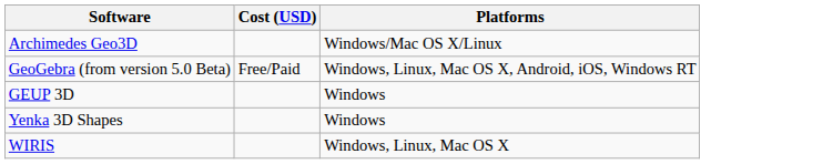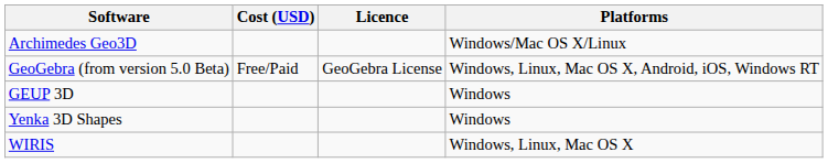+ column: Licence | GeoGebra License
